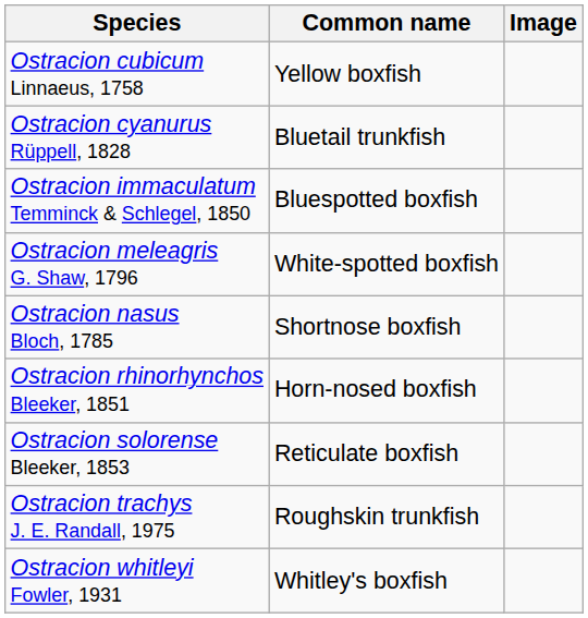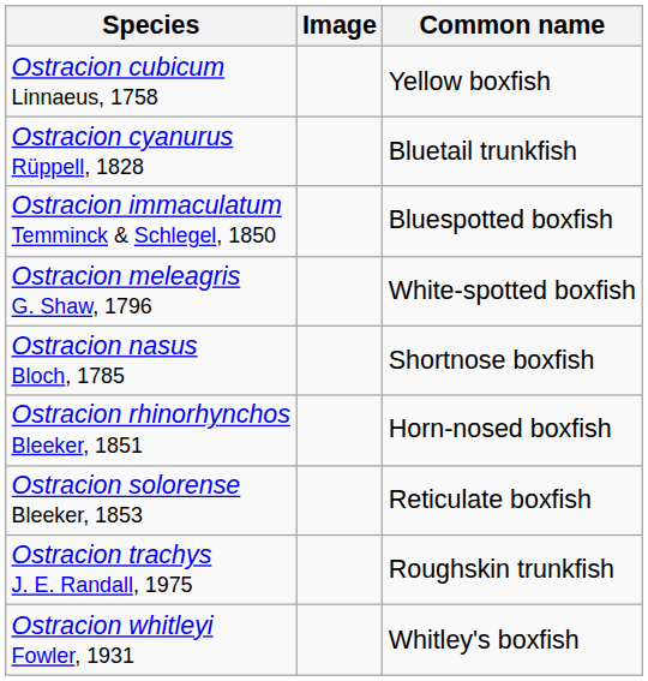columns swapped: Common name <-> Image
